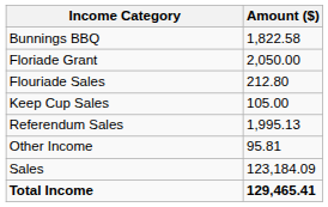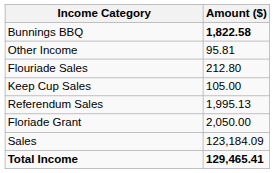Bunnings BBQ | Amount ($): normal -> bold
rows swapped: Floriade Grant <-> Other Income
